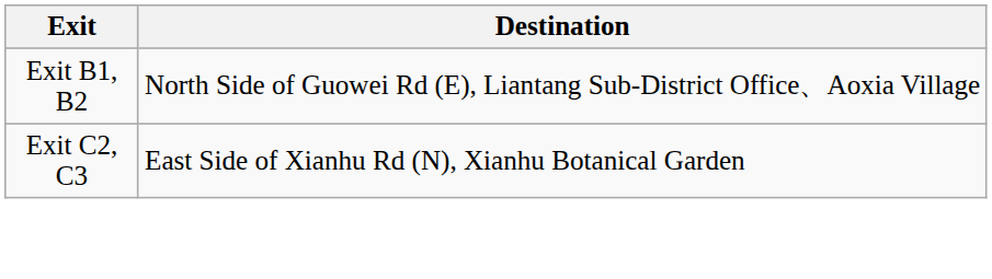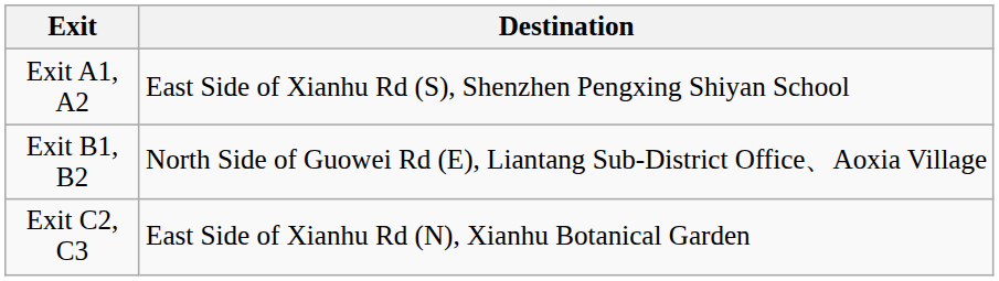+ row: Exit A1, A2 | East Side of Xianhu Rd (S), Shenzhen Pengxing Shiyan School
